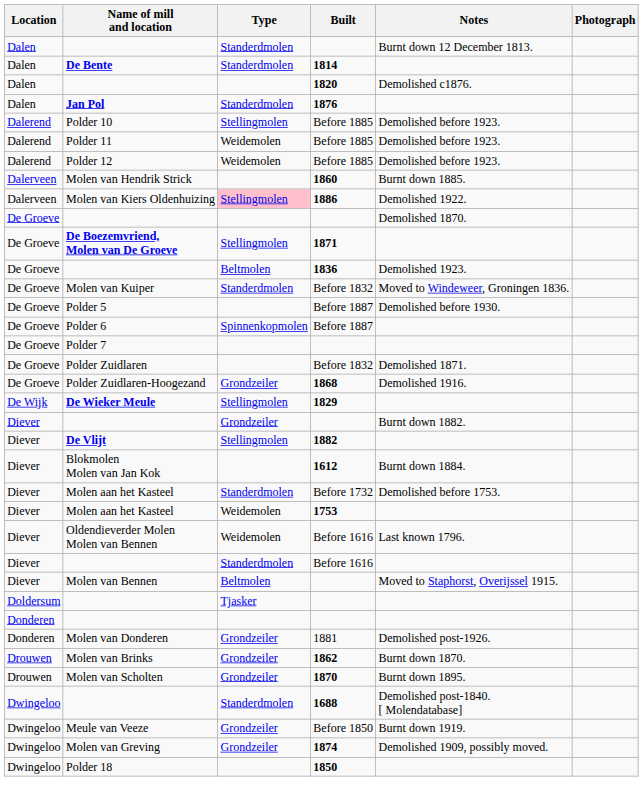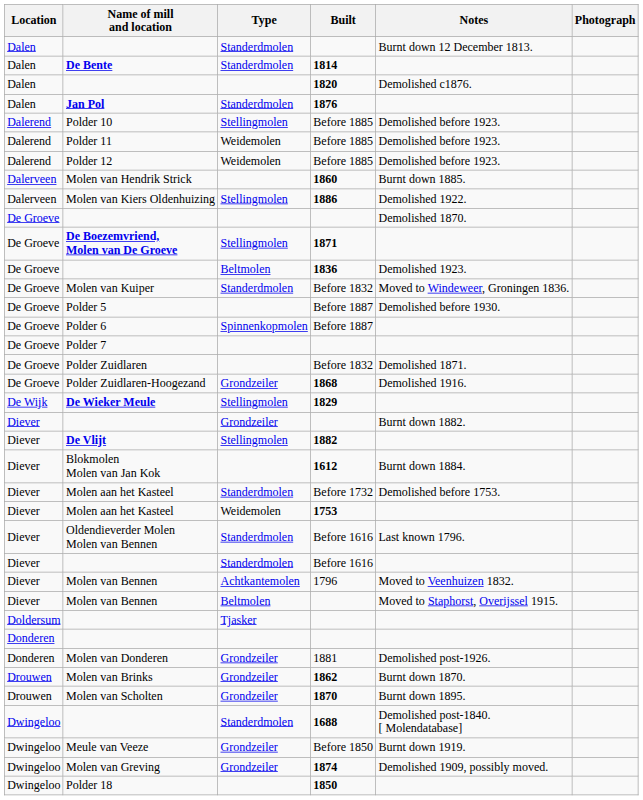Molen van Kiers Oldenhuizing | Type: pink background -> no background
Oldendieverder Molen Molen van Bennen | Type: Weidemolen -> Standerdmolen
+ row: Diever | Molen van Bennen | Achtkantemolen | 1796 | Moved to Veenhuizen 1832.
